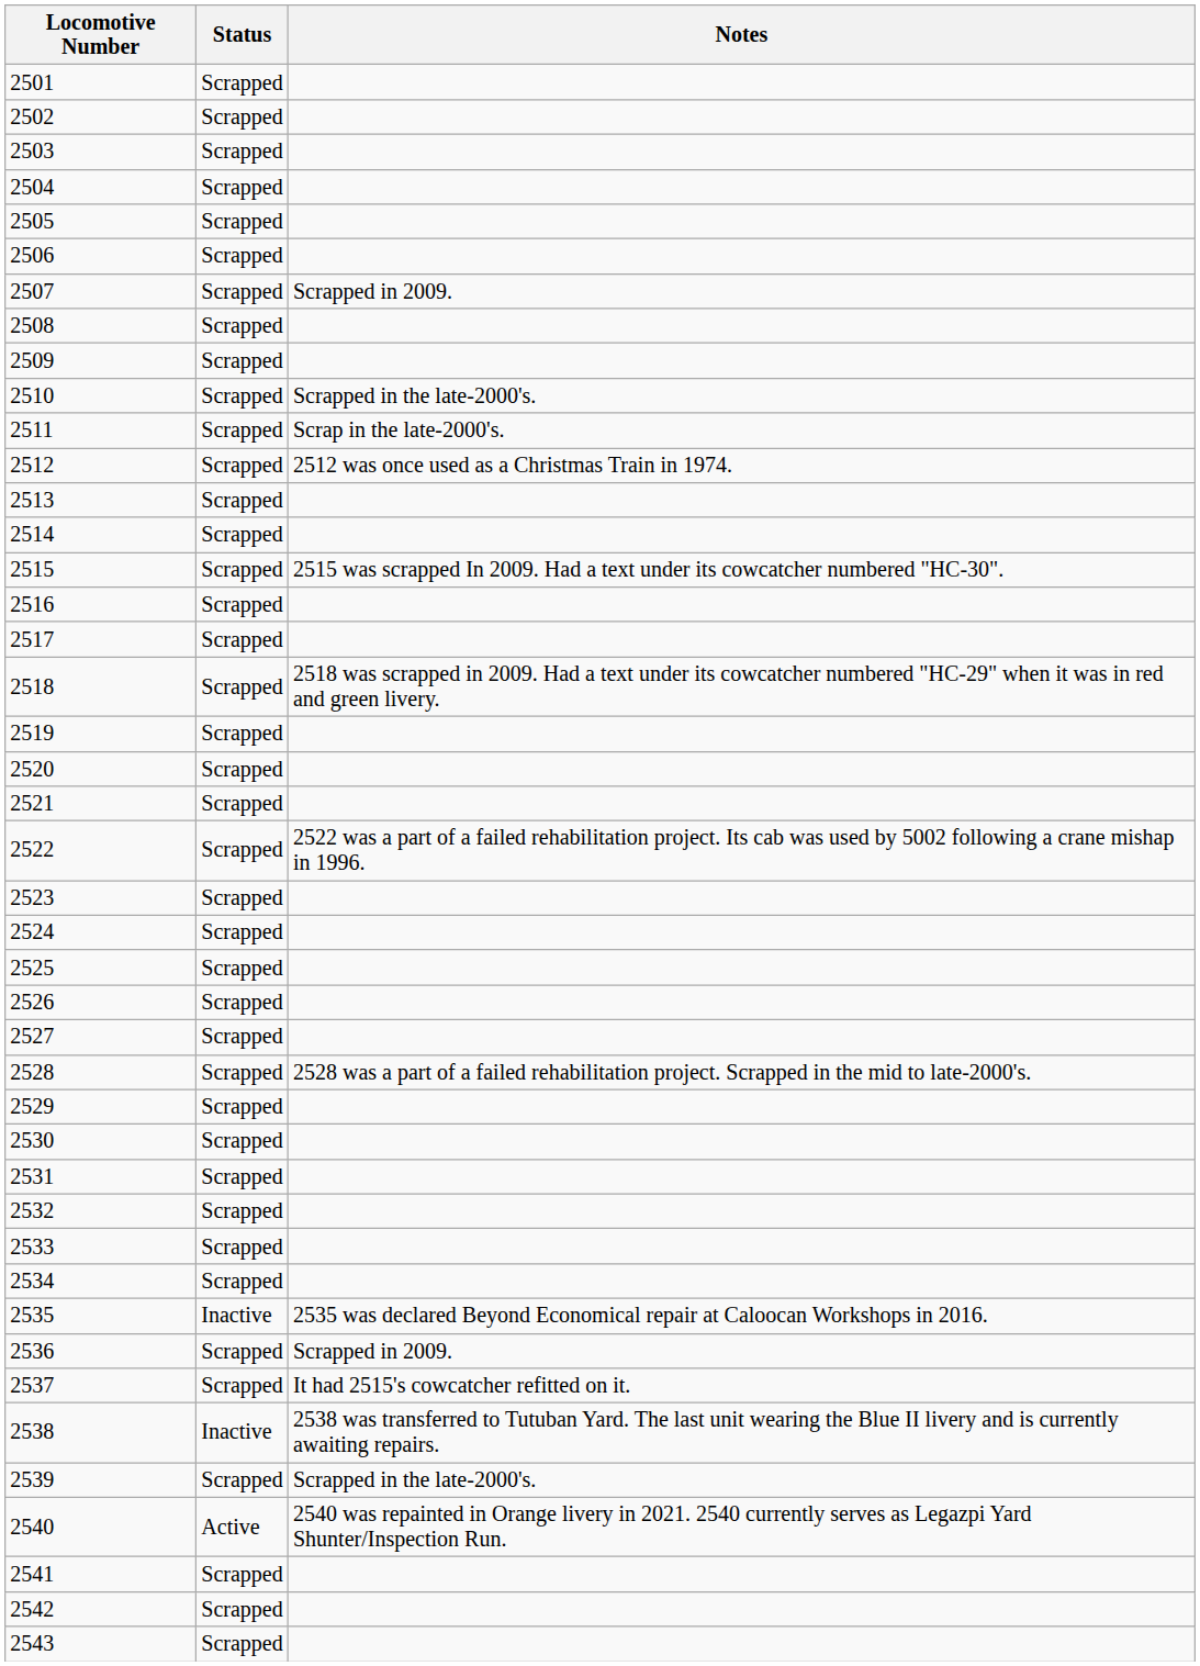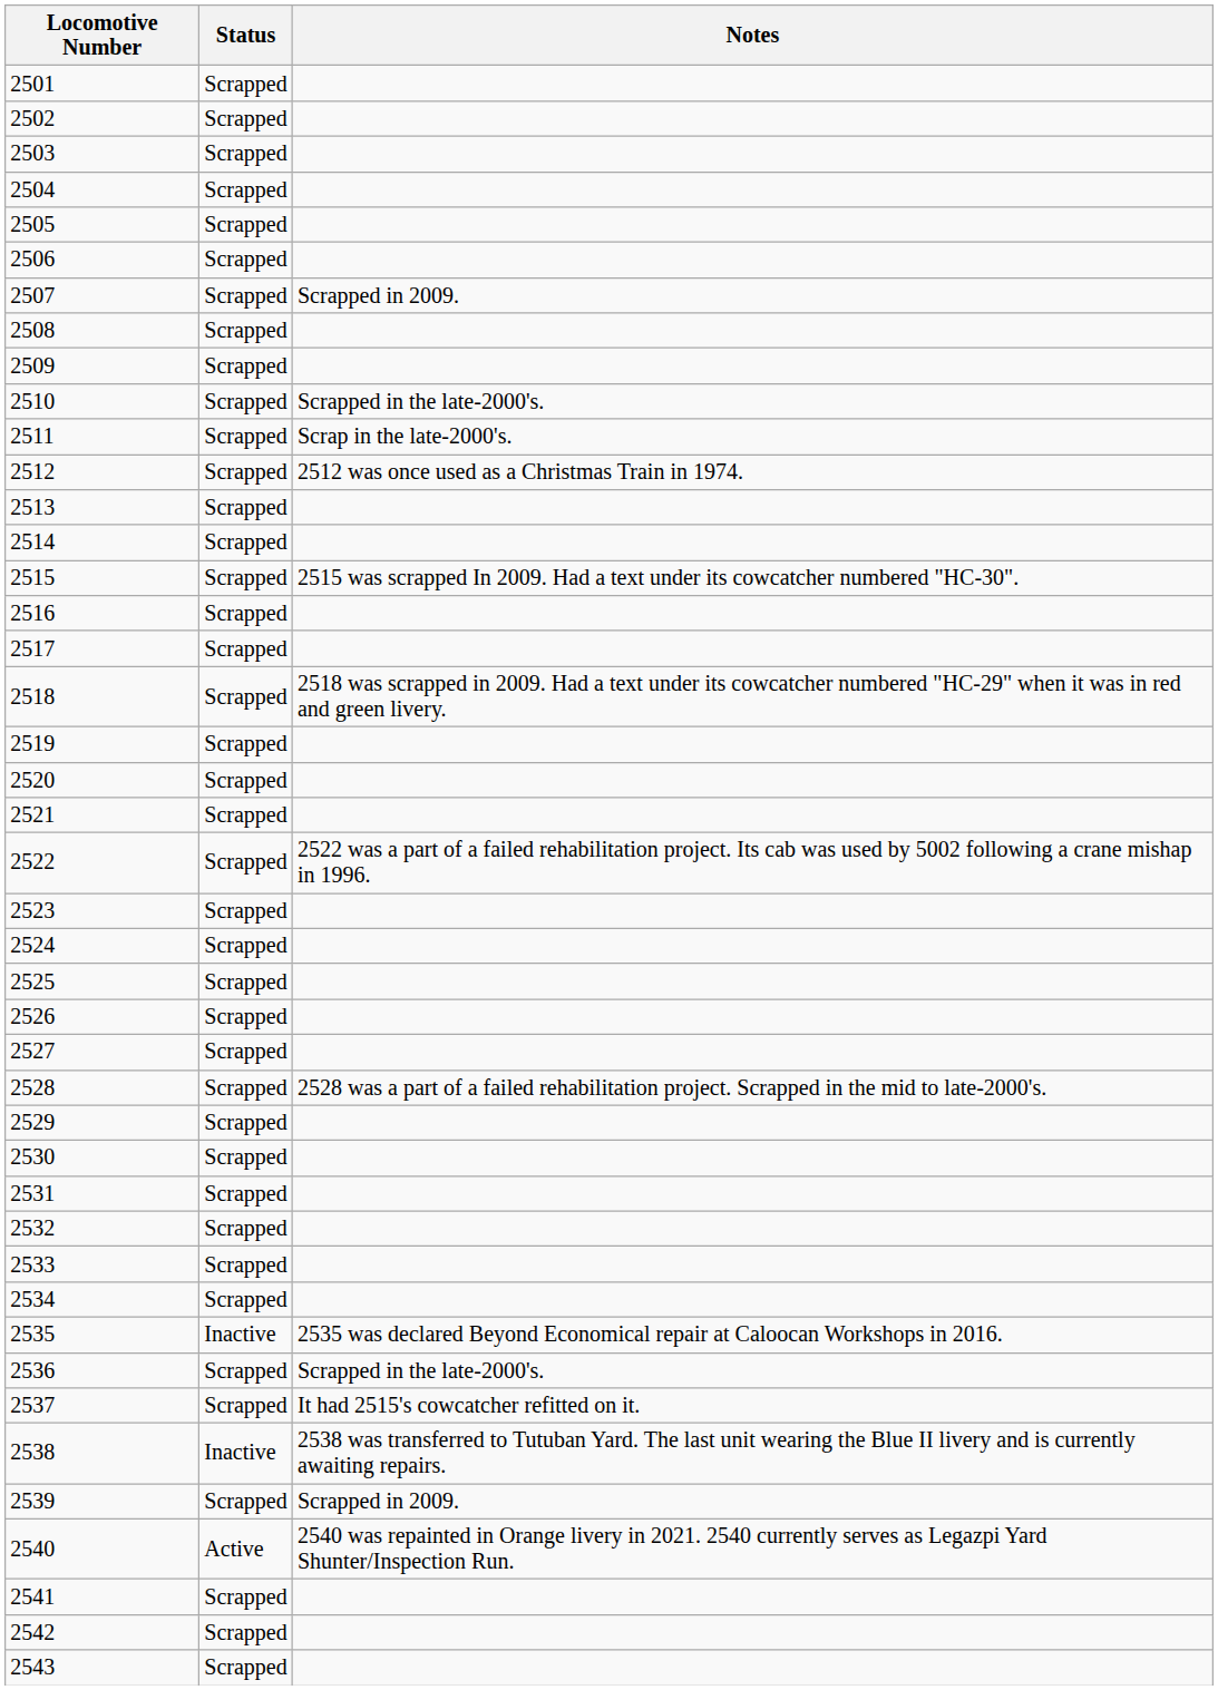2536 | Notes: Scrapped in 2009. -> Scrapped in the late-2000's.
2539 | Notes: Scrapped in the late-2000's. -> Scrapped in 2009.
